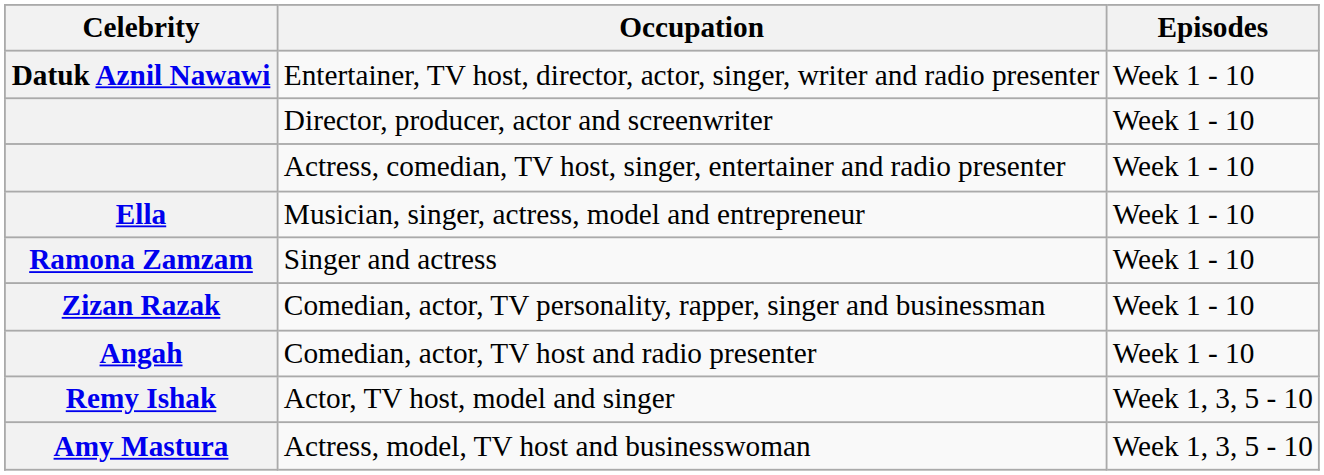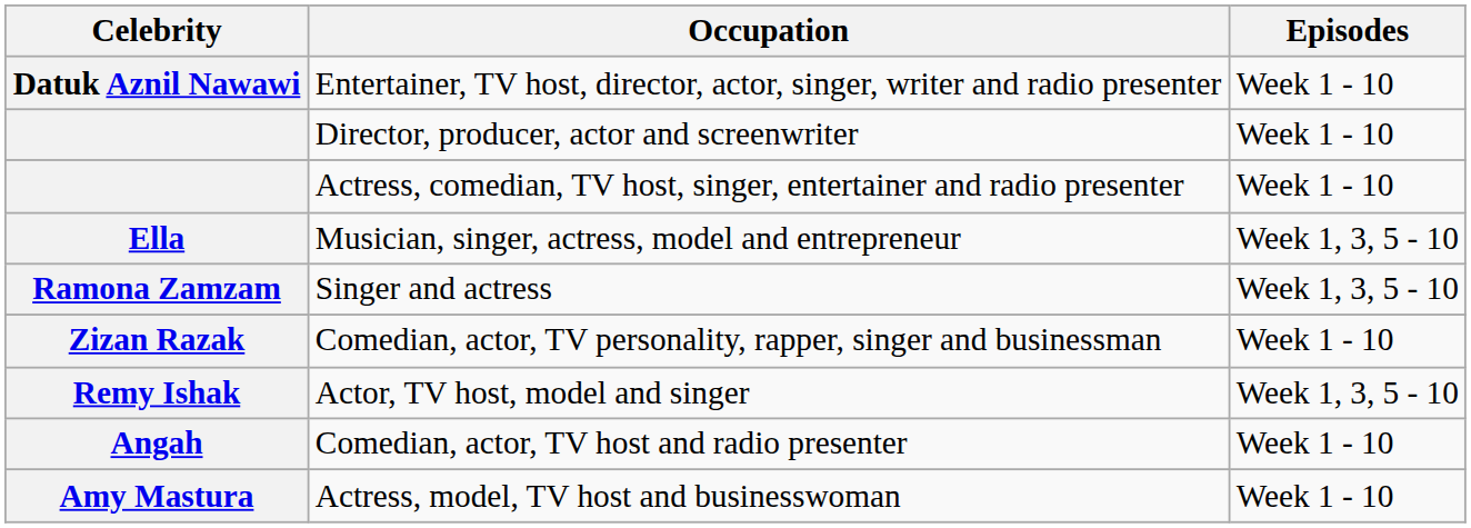Musician, singer, actress, model and entrepreneur | Episodes: Week 1 - 10 -> Week 1, 3, 5 - 10
Singer and actress | Episodes: Week 1 - 10 -> Week 1, 3, 5 - 10
rows swapped: Comedian, actor, TV host and radio presenter <-> Actor, TV host, model and singer
Actress, model, TV host and businesswoman | Episodes: Week 1, 3, 5 - 10 -> Week 1 - 10
